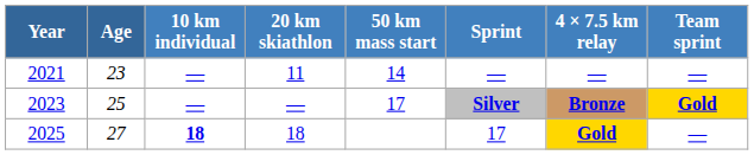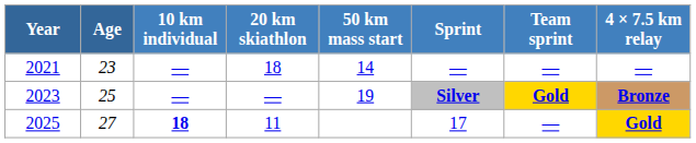columns swapped: 4 × 7.5 km relay <-> Team sprint
2021 | 20 km skiathlon: 11 -> 18
2023 | 50 km mass start: 17 -> 19
2025 | 20 km skiathlon: 18 -> 11
